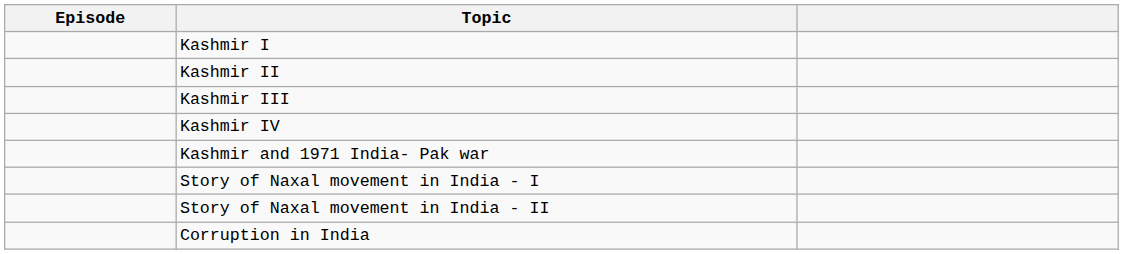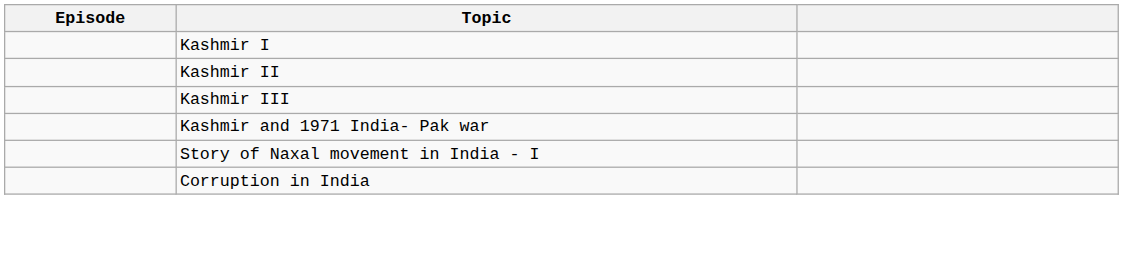- row: Kashmir IV
- row: Story of Naxal movement in India - II
